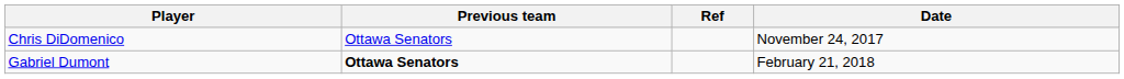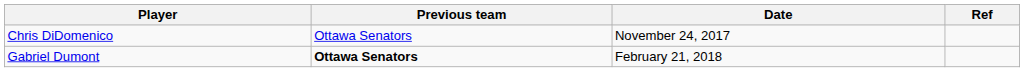columns swapped: Date <-> Ref
